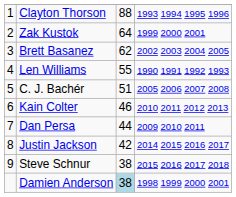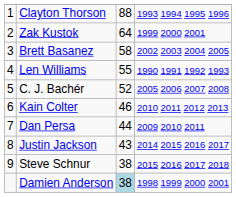Brett Basanez | column 3: 62 -> 58
C. J. Bachér | column 3: 51 -> 52
Justin Jackson | column 3: 42 -> 43
